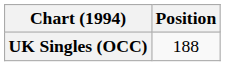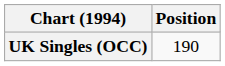UK Singles (OCC) | Position: 188 -> 190
